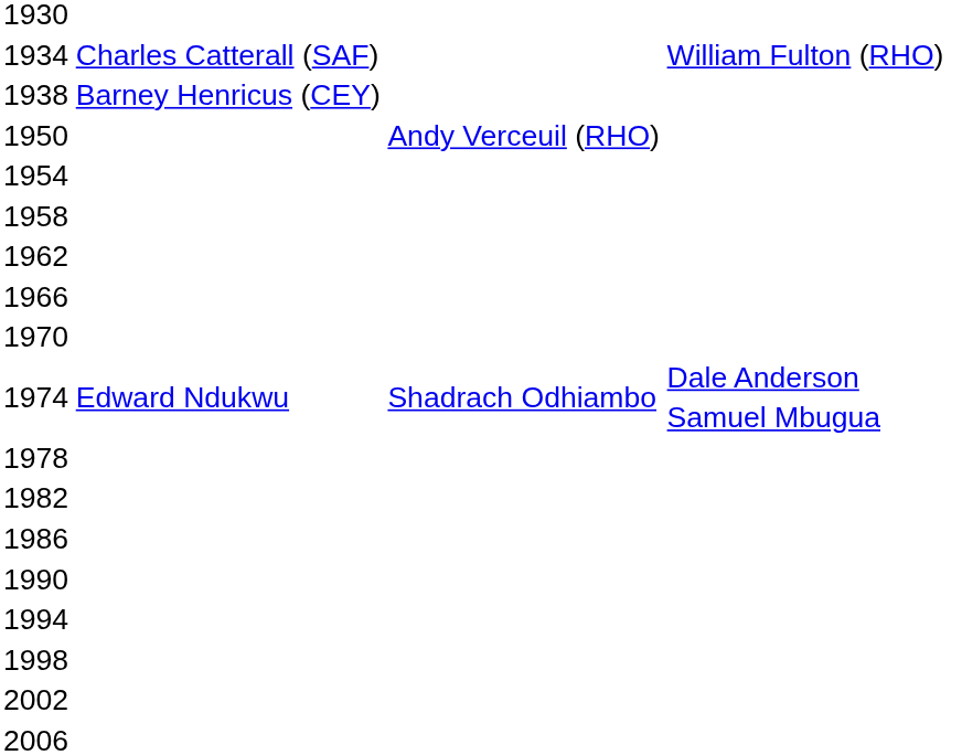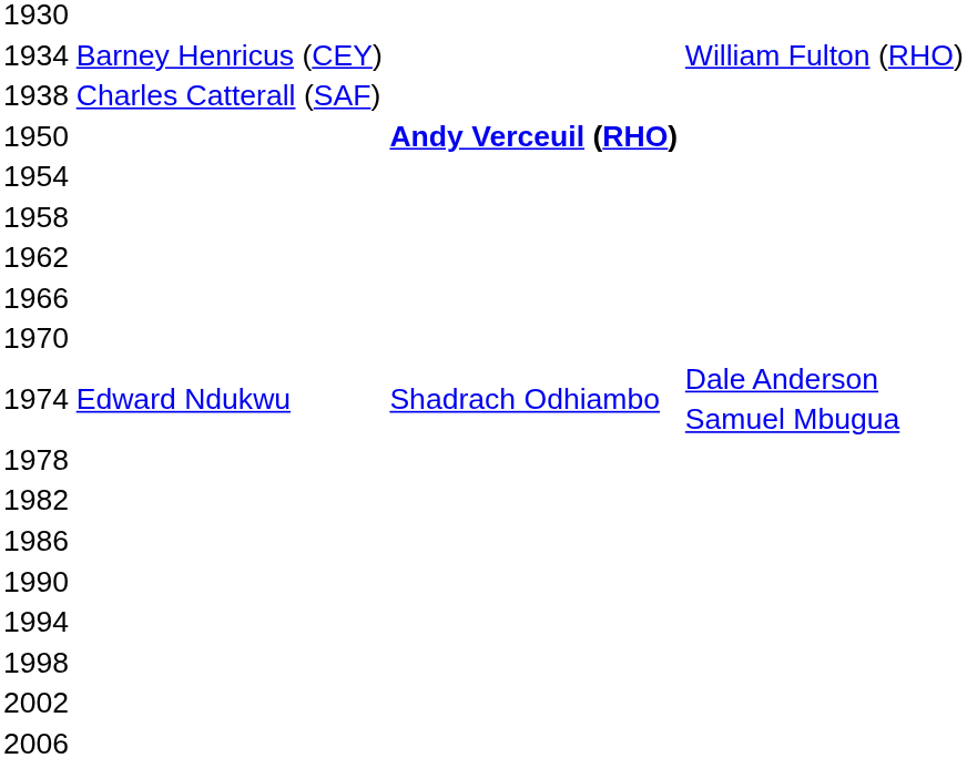1934 | column 2: Charles Catterall (SAF) -> Barney Henricus (CEY)
1938 | column 2: Barney Henricus (CEY) -> Charles Catterall (SAF)
1950 | column 3: normal -> bold
